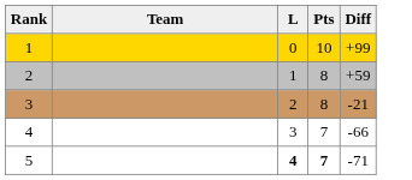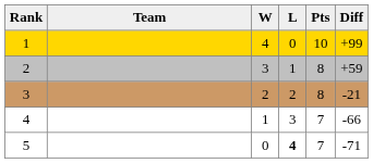+ column: W | 4 | 3 | 2 | 1 | 0
5 | Pts: bold -> normal
